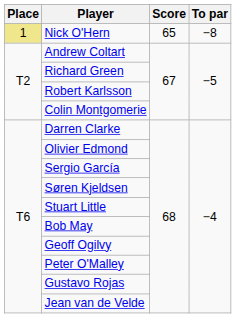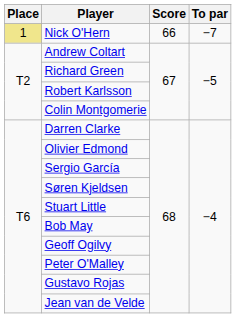Nick O'Hern | Score: 65 -> 66
Nick O'Hern | To par: −8 -> −7
